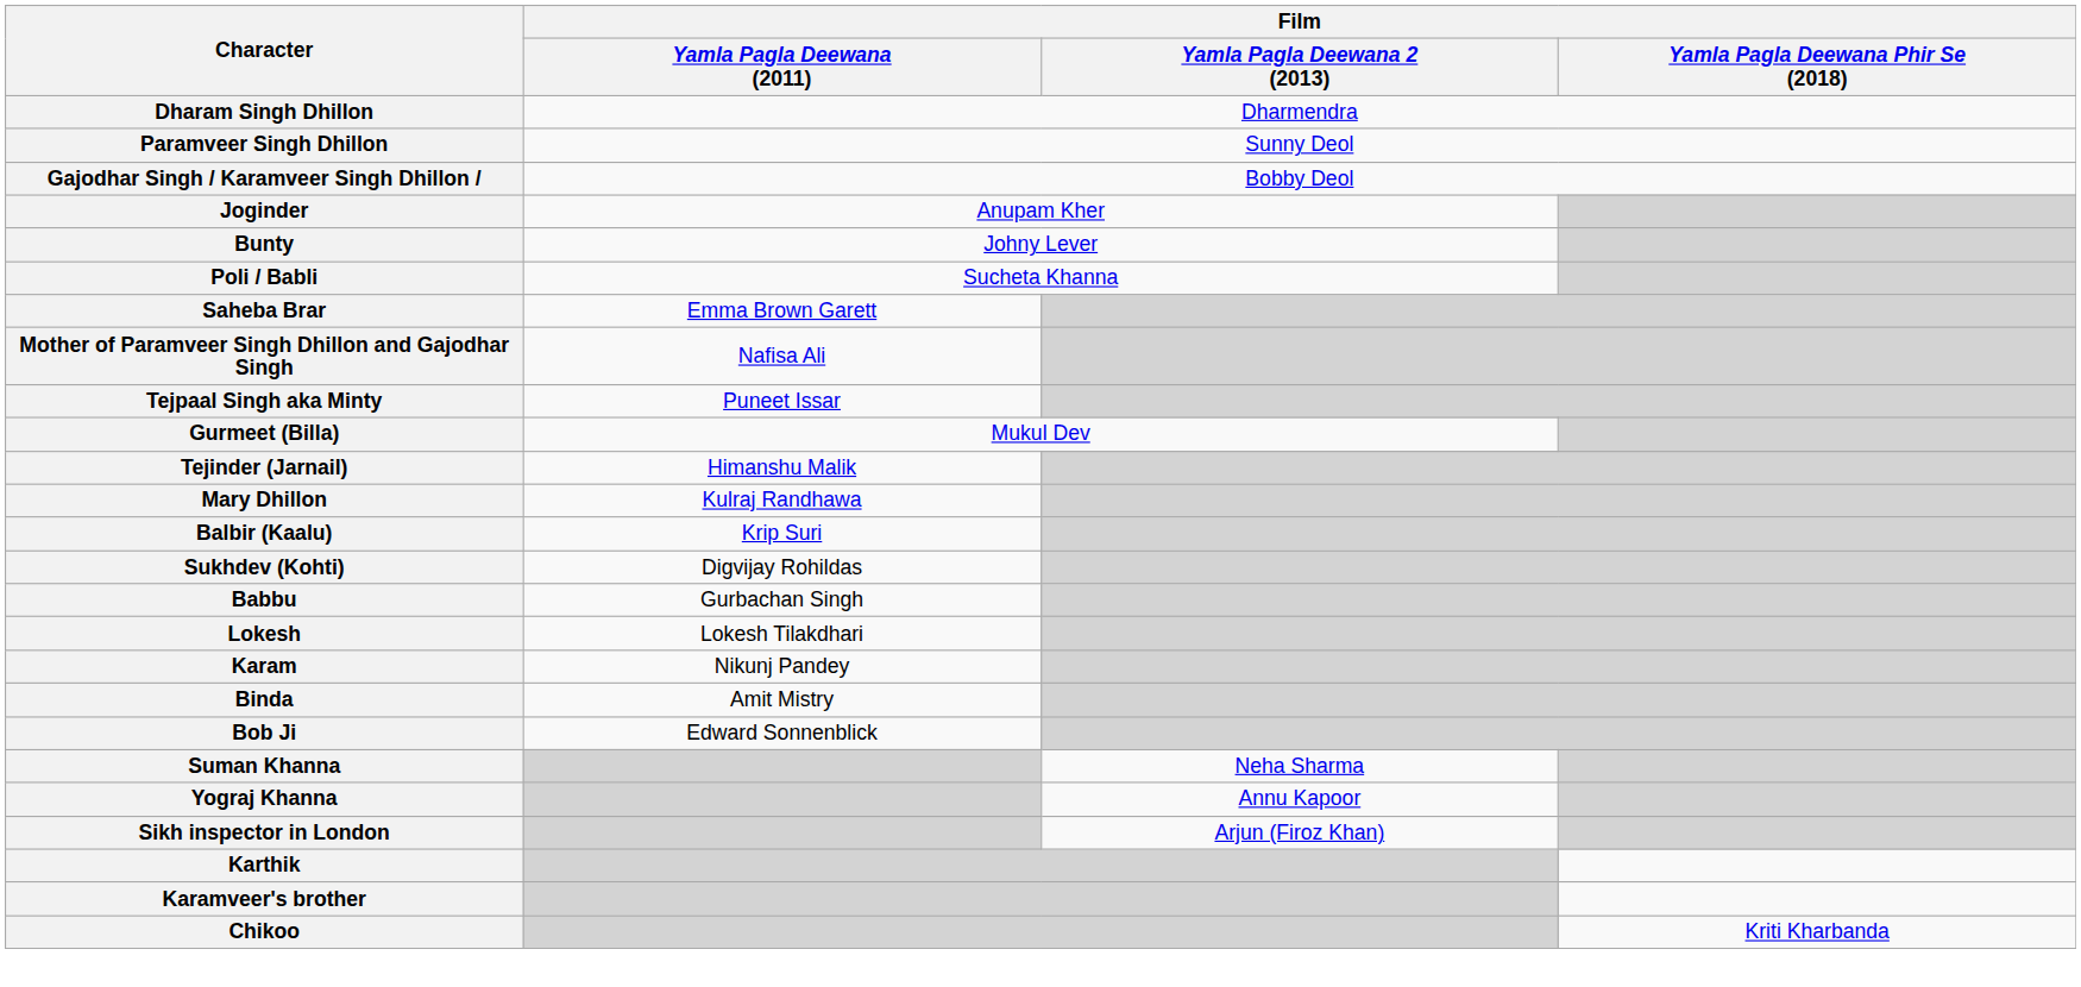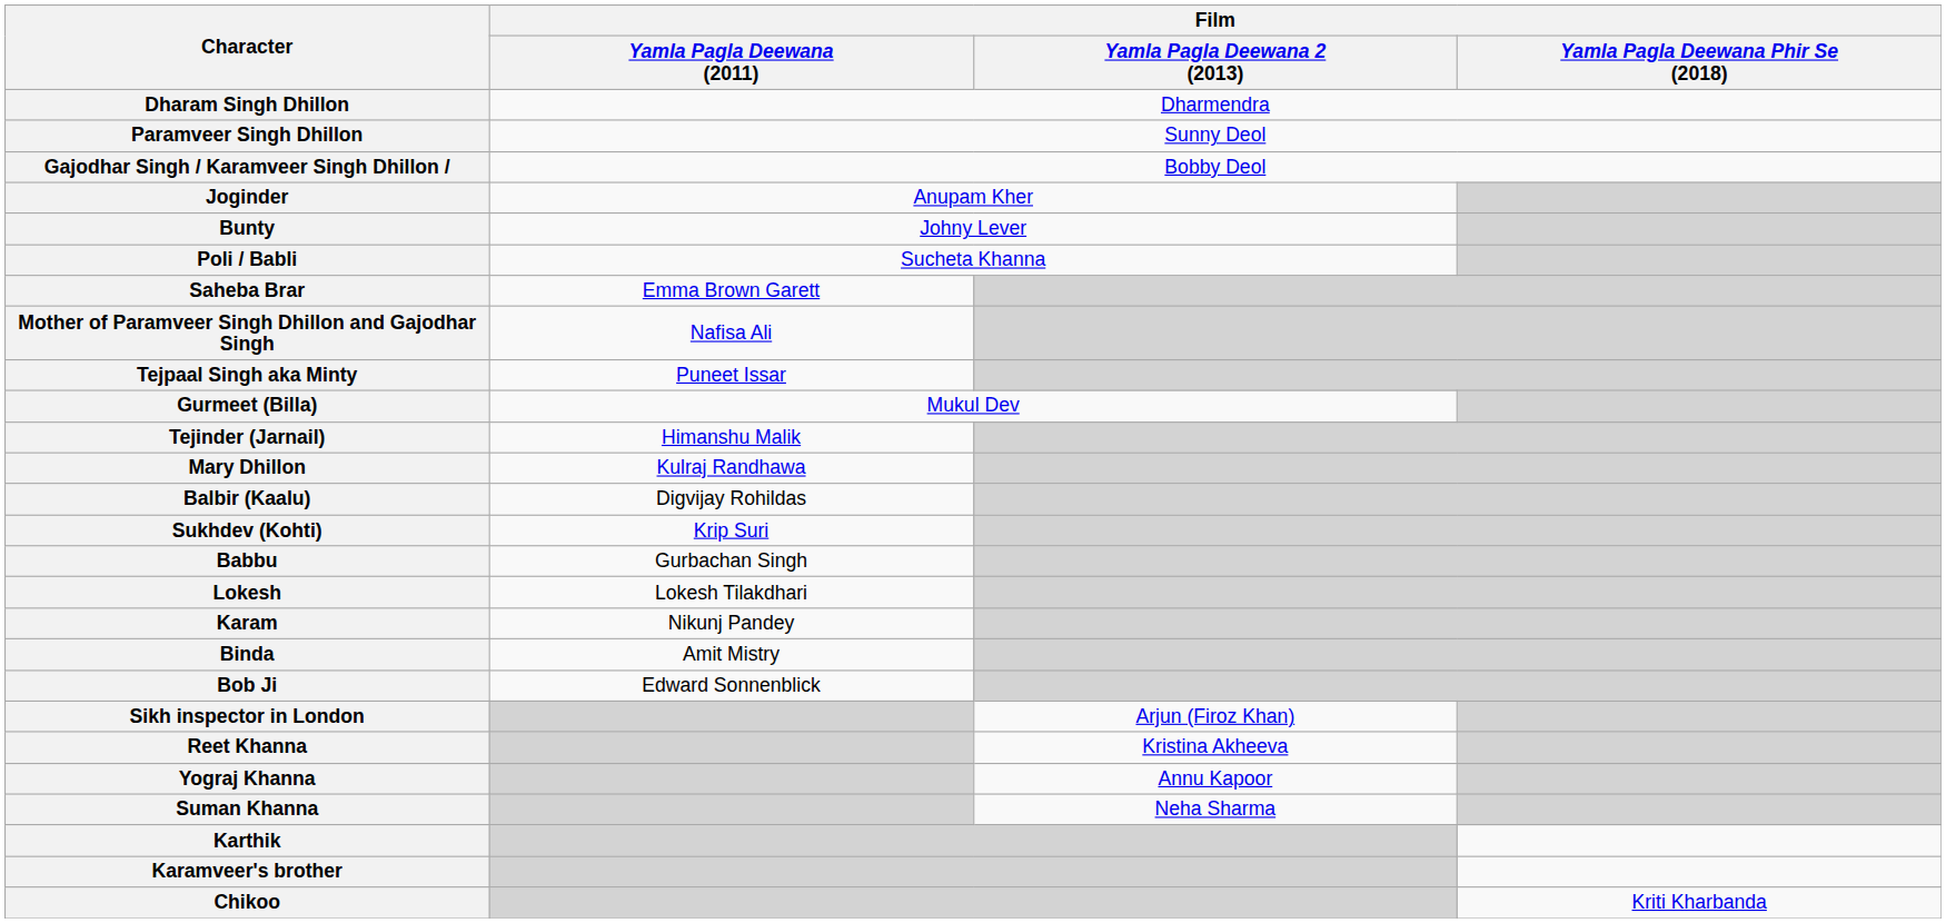Balbir (Kaalu) | Film / Yamla Pagla Deewana (2011): Krip Suri -> Digvijay Rohildas
Sukhdev (Kohti) | Film / Yamla Pagla Deewana (2011): Digvijay Rohildas -> Krip Suri
rows swapped: Suman Khanna <-> Sikh inspector in London
+ row: Reet Khanna | Kristina Akheeva
